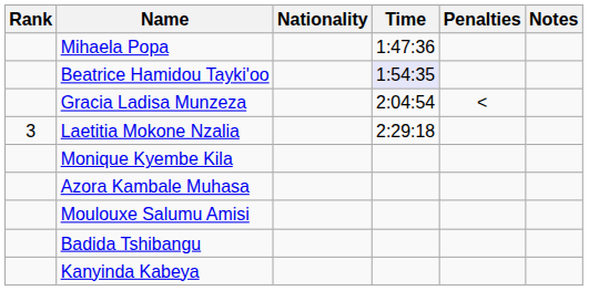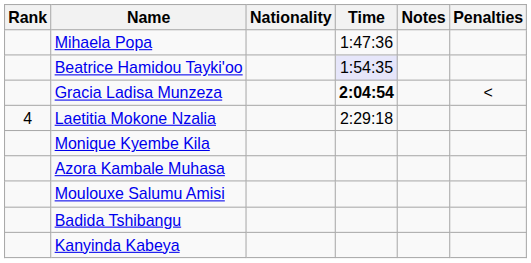columns swapped: Penalties <-> Notes
Gracia Ladisa Munzeza | Time: normal -> bold
Laetitia Mokone Nzalia | Rank: 3 -> 4
